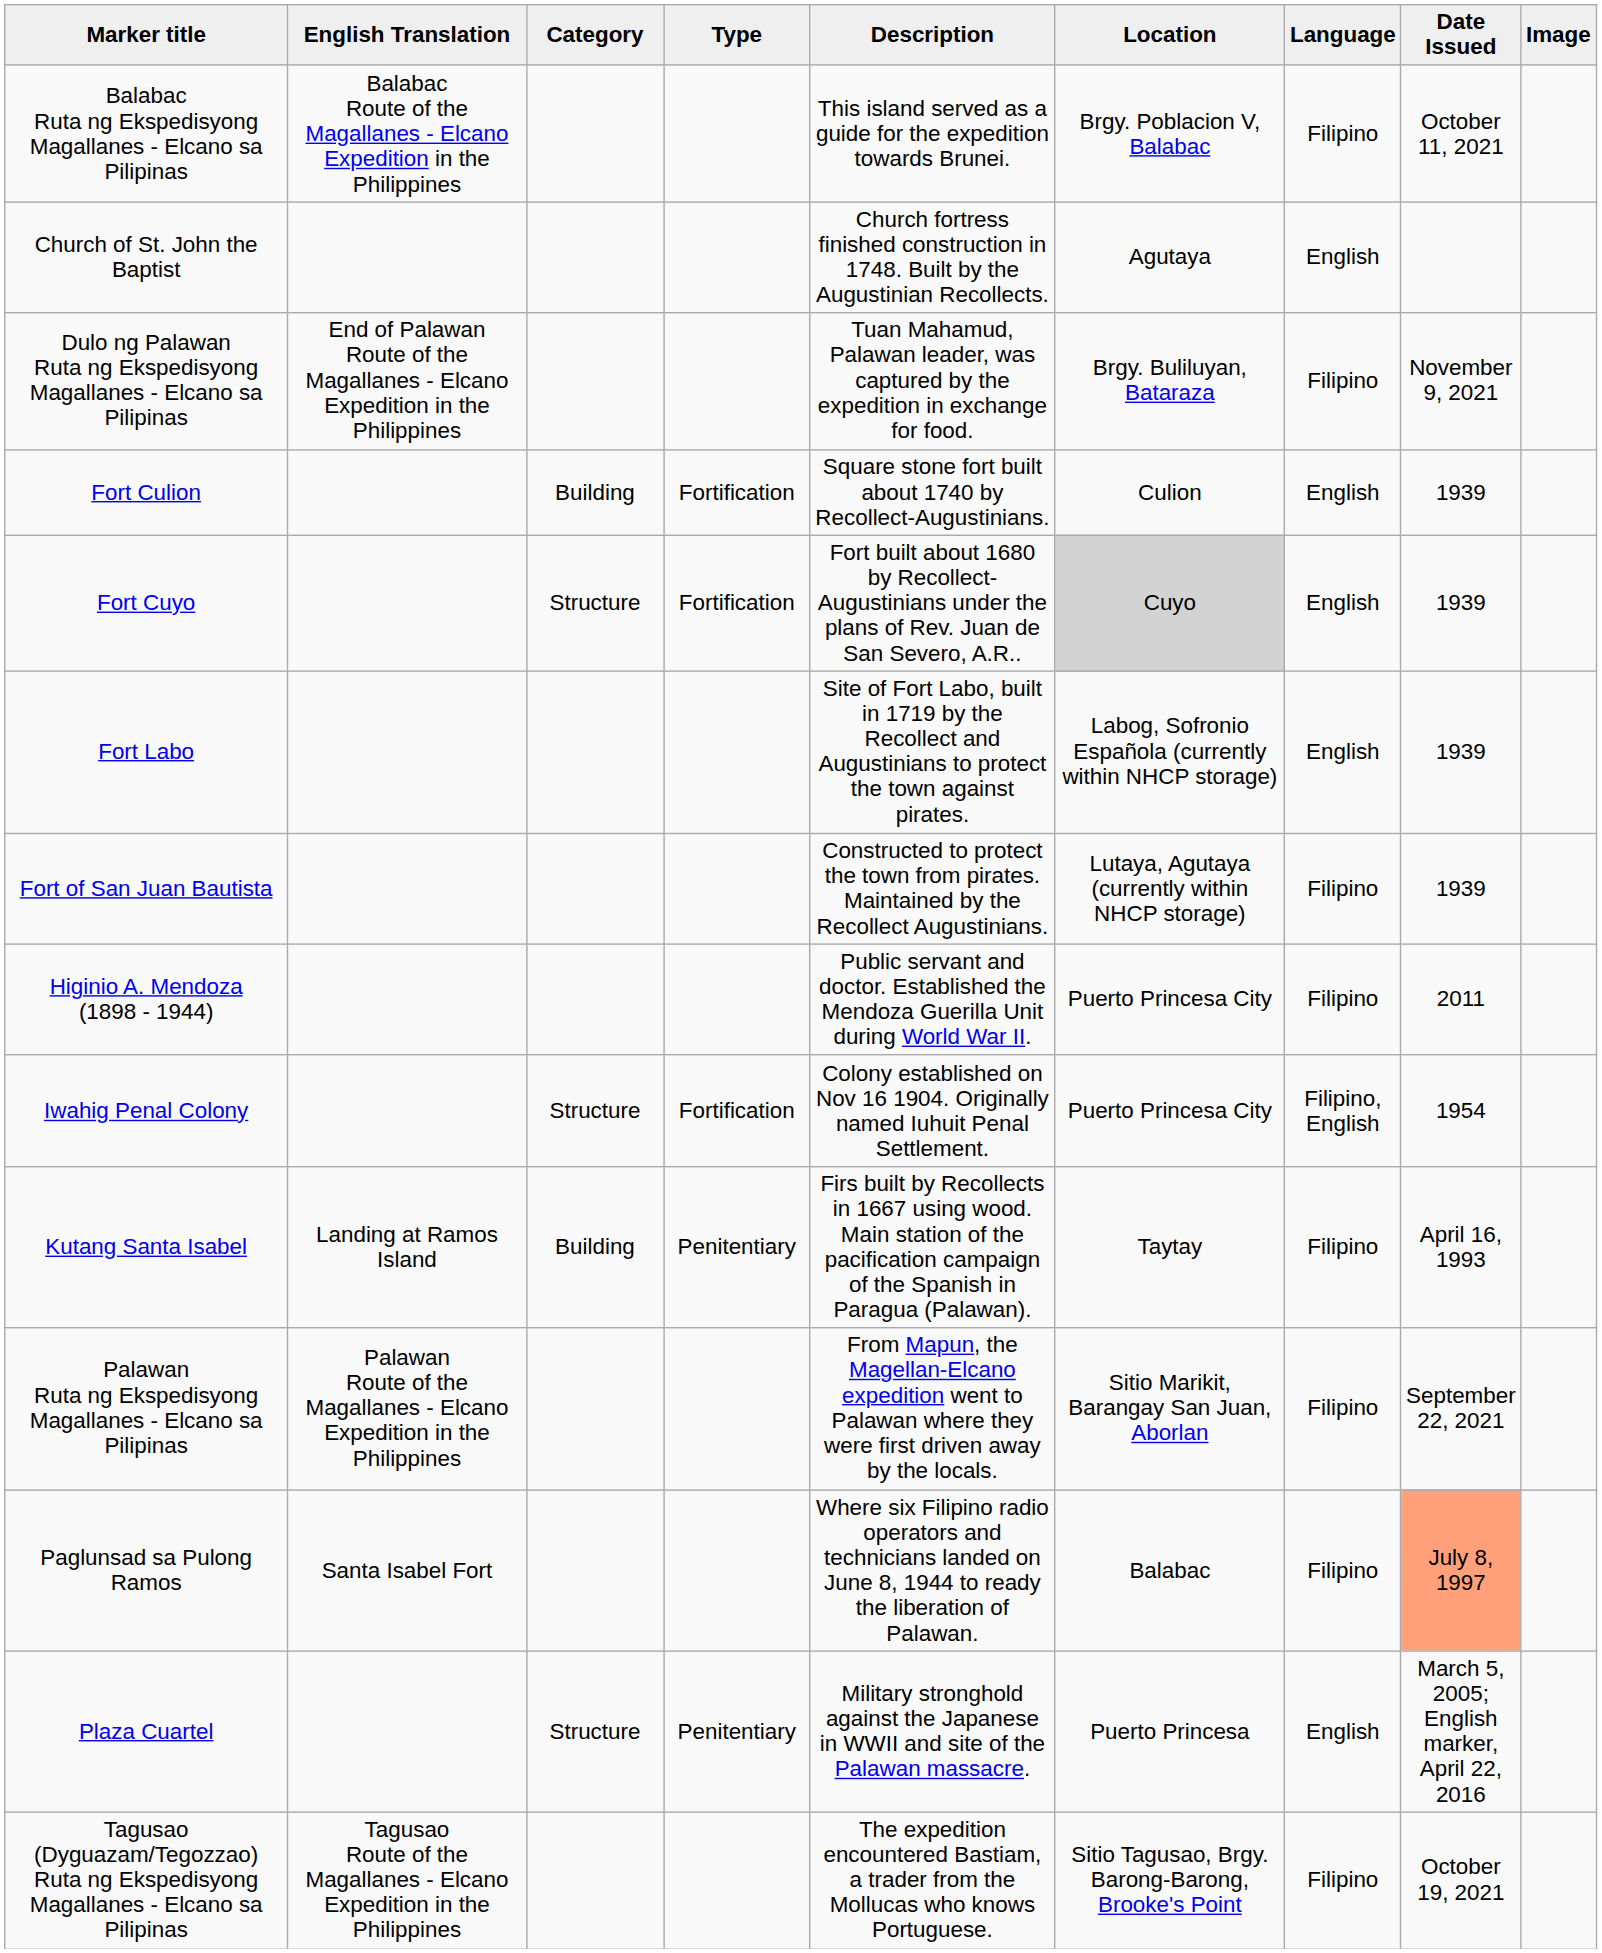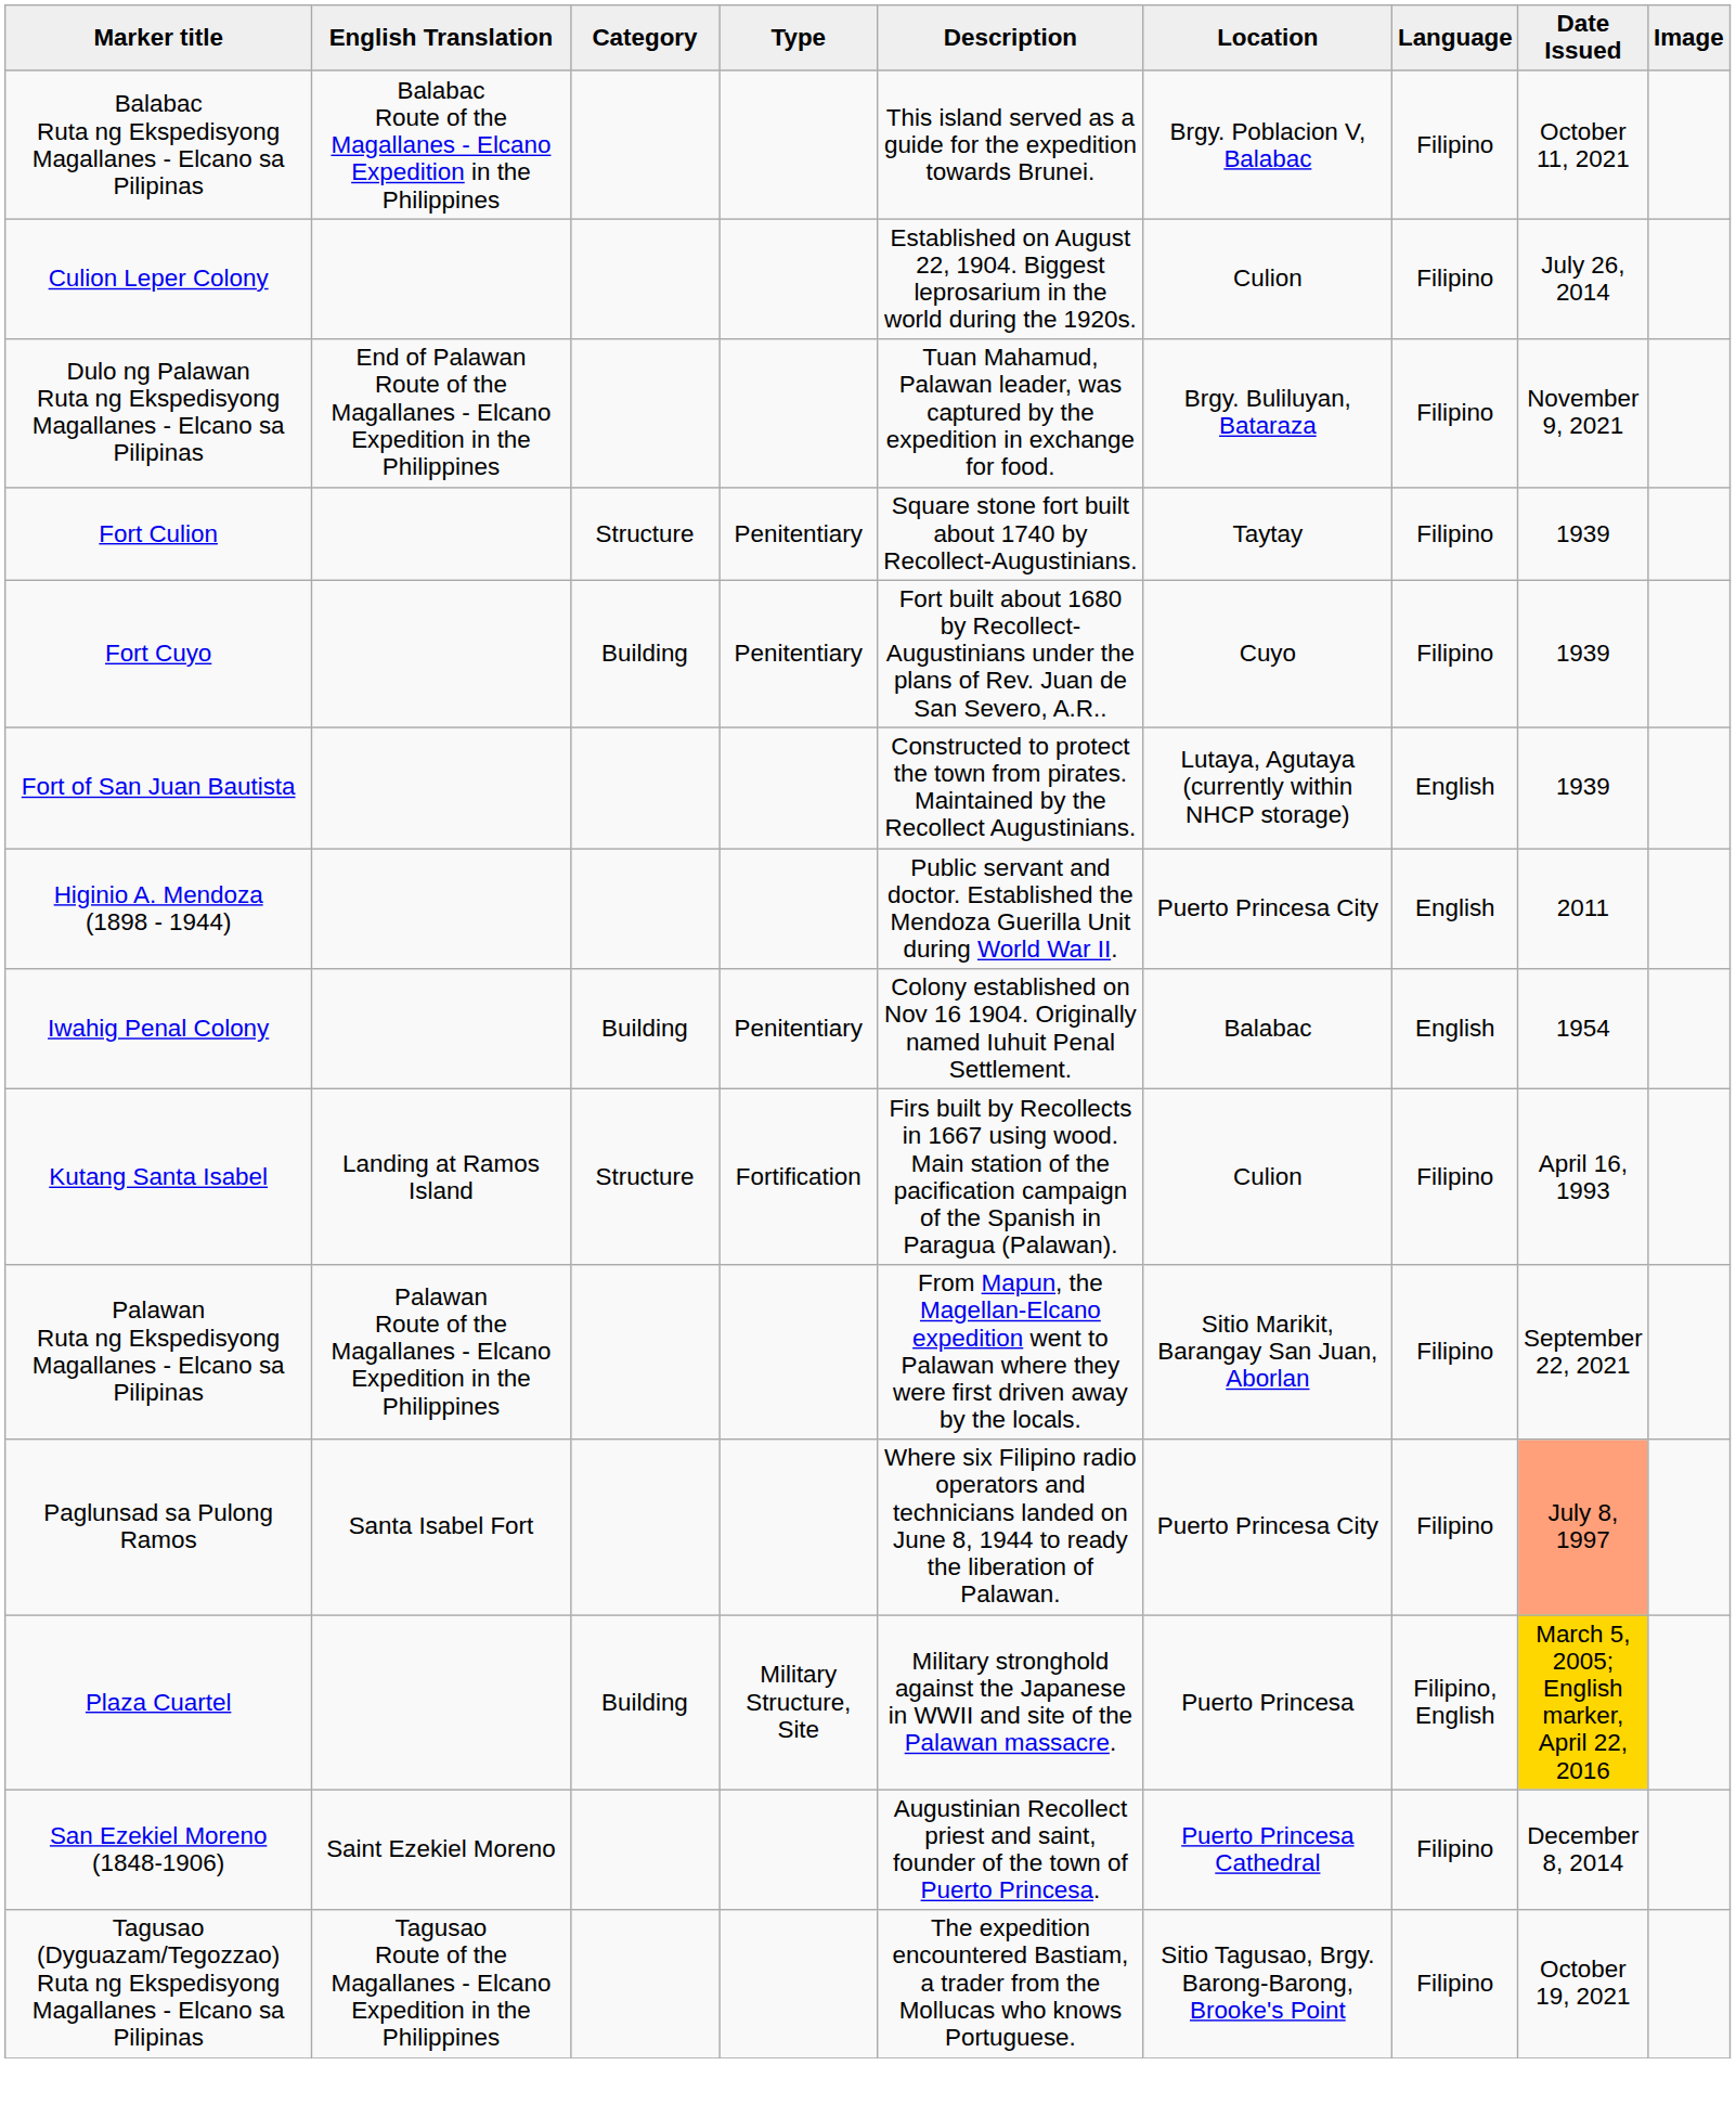- row: Church of St. John the Baptist | Church fortress finished construction in 1748. Built by the Augustinian Recollects. | Agutaya | English
+ row: Culion Leper Colony | Established on August 22, 1904. Biggest leprosarium in the world during the 1920s. | Culion | Filipino | July 26, 2014
Fort Culion | Category: Building -> Structure
Fort Culion | Type: Fortification -> Penitentiary
Fort Culion | Location: Culion -> Taytay
Fort Culion | Language: English -> Filipino
Fort Cuyo | Category: Structure -> Building
Fort Cuyo | Type: Fortification -> Penitentiary
Fort Cuyo | Location: lightgrey background -> no background
Fort Cuyo | Language: English -> Filipino
- row: Fort Labo | Site of Fort Labo, built in 1719 by the Recollect and Augustinians to protect the town against pirates. | Labog, Sofronio Española (currently within NHCP storage) | English | 1939
Fort of San Juan Bautista | Language: Filipino -> English
Higinio A. Mendoza (1898 - 1944) | Language: Filipino -> English
Iwahig Penal Colony | Category: Structure -> Building
Iwahig Penal Colony | Type: Fortification -> Penitentiary
Iwahig Penal Colony | Location: Puerto Princesa City -> Balabac
Iwahig Penal Colony | Language: Filipino, English -> English
Kutang Santa Isabel | Category: Building -> Structure
Kutang Santa Isabel | Type: Penitentiary -> Fortification
Kutang Santa Isabel | Location: Taytay -> Culion
Paglunsad sa Pulong Ramos | Location: Balabac -> Puerto Princesa City
Plaza Cuartel | Category: Structure -> Building
Plaza Cuartel | Type: Penitentiary -> Military Structure, Site
Plaza Cuartel | Language: English -> Filipino, English
Plaza Cuartel | Date Issued: no background -> gold background
+ row: San Ezekiel Moreno (1848-1906) | Saint Ezekiel Moreno | Augustinian Recollect priest and saint, founder of the town of Puerto Princesa. | Puerto Princesa Cathedral | Filipino | December 8, 2014
